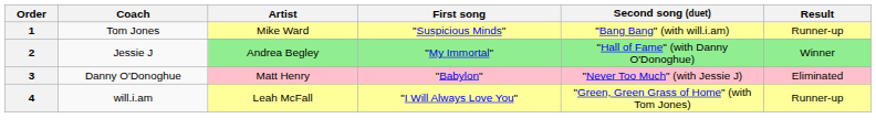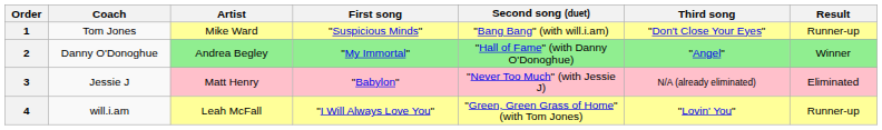+ column: Third song | "Don't Close Your Eyes" | "Angel" | N/A (already eliminated) | "Lovin' You"
2 | Coach: Jessie J -> Danny O'Donoghue
3 | Coach: Danny O'Donoghue -> Jessie J
